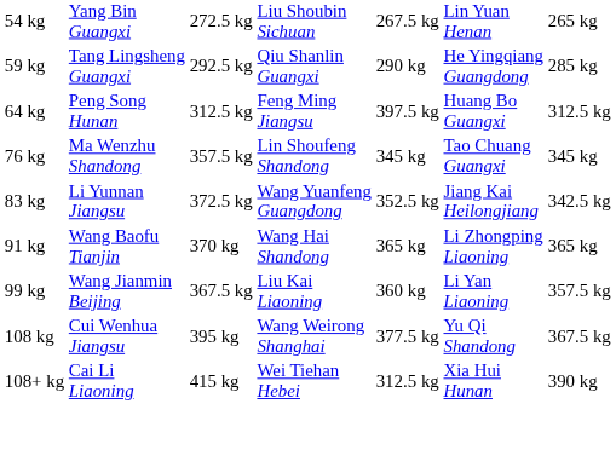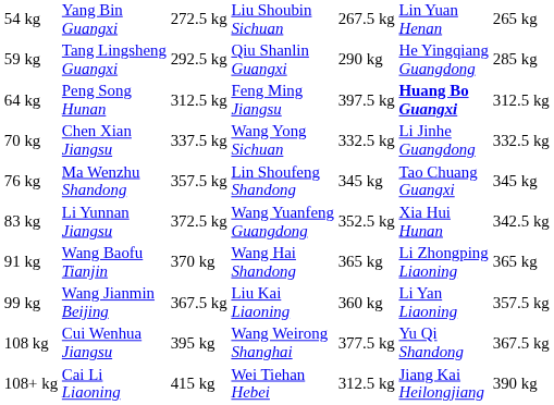64 kg | column 6: normal -> bold
+ row: 70 kg | Chen Xian Jiangsu | 337.5 kg | Wang Yong Sichuan | 332.5 kg | Li Jinhe Guangdong | 332.5 kg
83 kg | column 6: Jiang Kai Heilongjiang -> Xia Hui Hunan
108+ kg | column 6: Xia Hui Hunan -> Jiang Kai Heilongjiang
